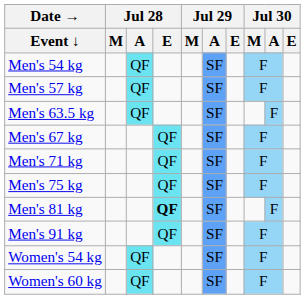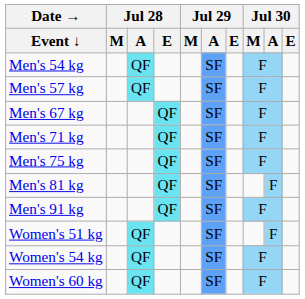- row: Men's 63.5 kg | QF | SF | F
Men's 81 kg | Jul 28 / E: bold -> normal
+ row: Women's 51 kg | QF | SF | F
